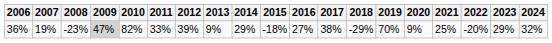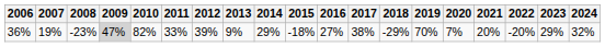36% | 2020: 9% -> 7%
36% | 2021: 25% -> 20%
